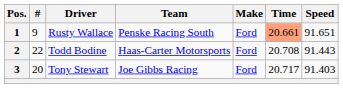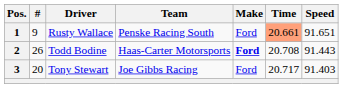Todd Bodine | #: 22 -> 26
Todd Bodine | Make: normal -> bold
